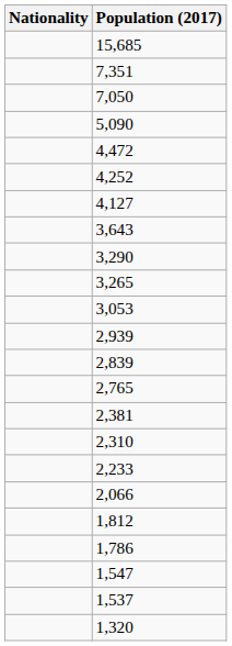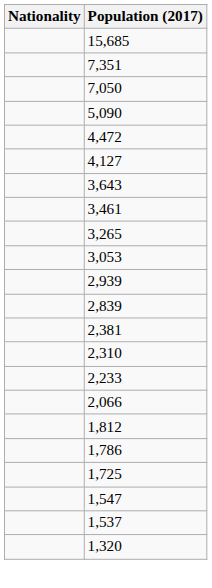- row: 4,252
+ row: 3,461
- row: 3,290
- row: 2,765
+ row: 1,725
